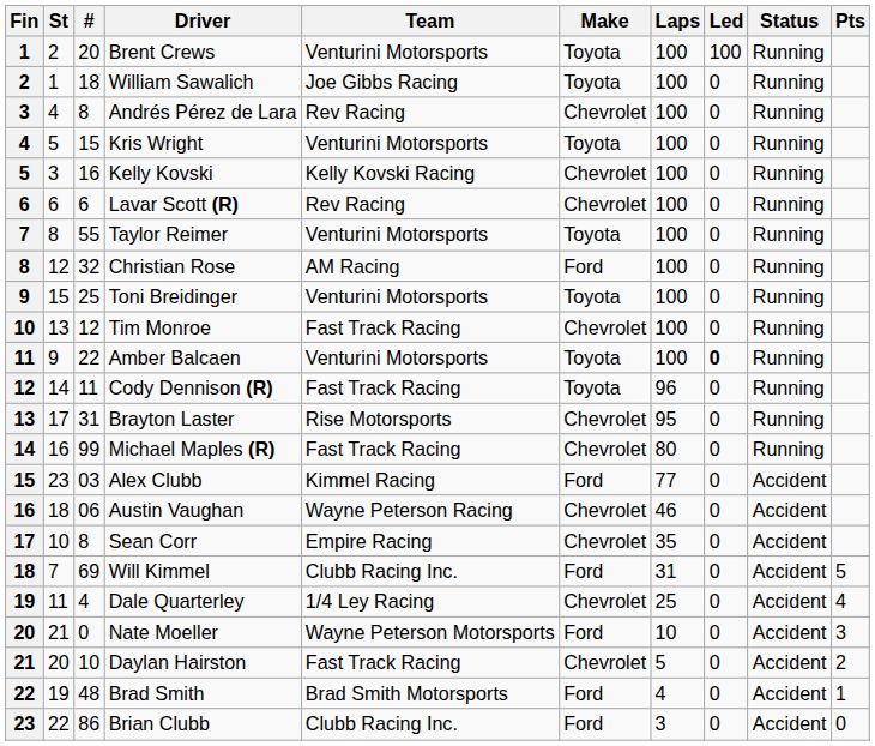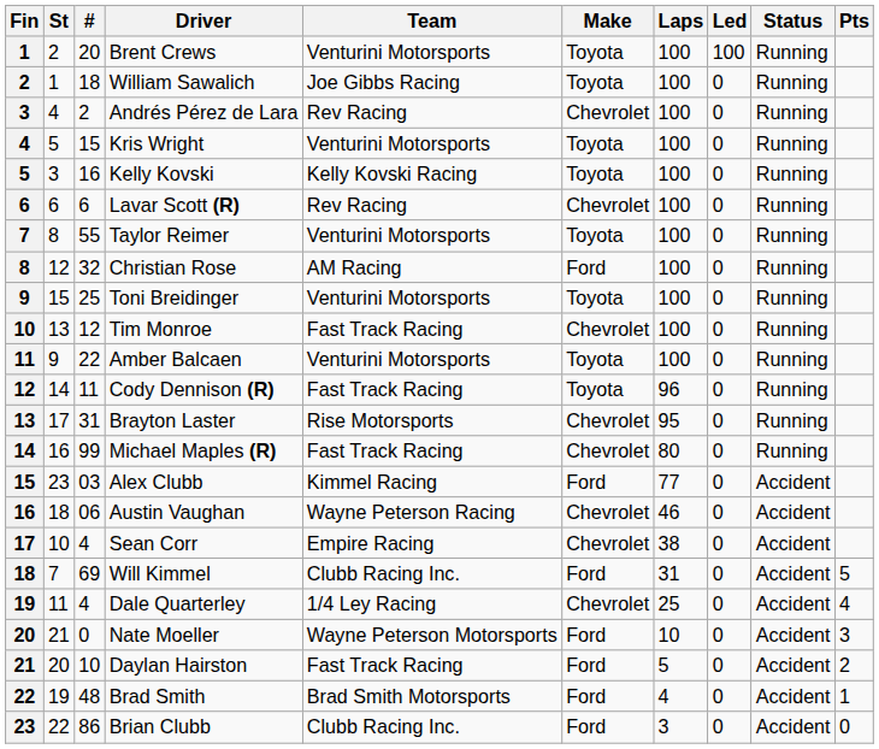Andrés Pérez de Lara | #: 8 -> 2
Kelly Kovski | Make: Chevrolet -> Toyota
Amber Balcaen | Led: bold -> normal
Sean Corr | #: 8 -> 4
Sean Corr | Laps: 35 -> 38
Daylan Hairston | Make: Chevrolet -> Ford
